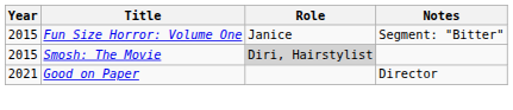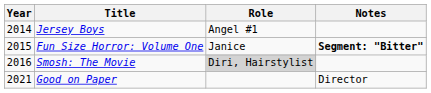+ row: 2014 | Jersey Boys | Angel #1
Fun Size Horror: Volume One | Notes: normal -> bold
Smosh: The Movie | Year: 2015 -> 2016
